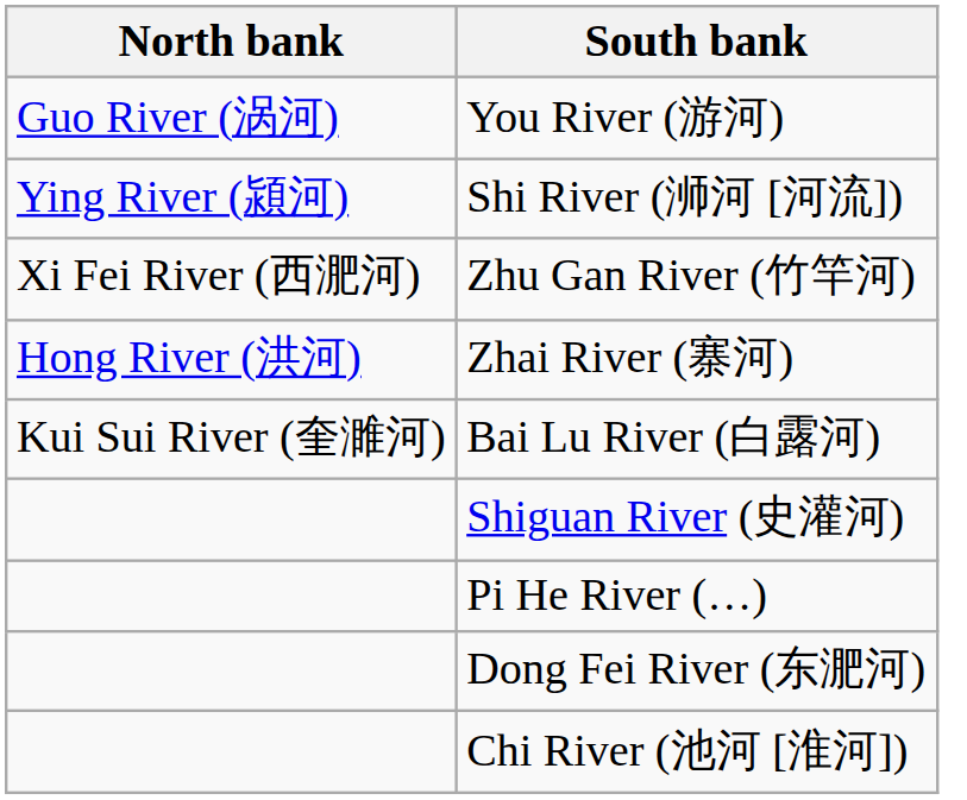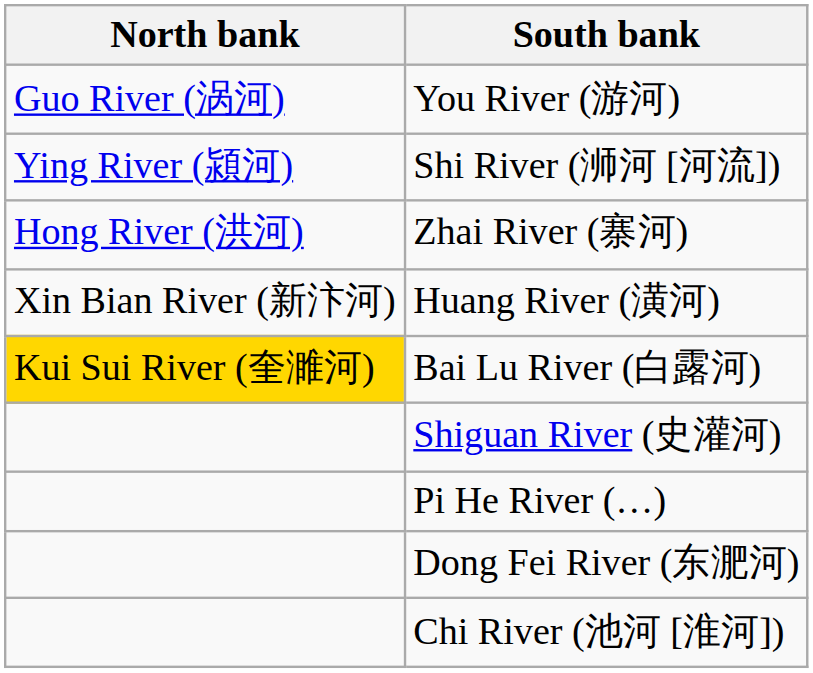- row: Xi Fei River (西淝河) | Zhu Gan River (竹竿河)
+ row: Xin Bian River (新汴河) | Huang River (潢河)
Bai Lu River (白露河) | North bank: no background -> gold background
